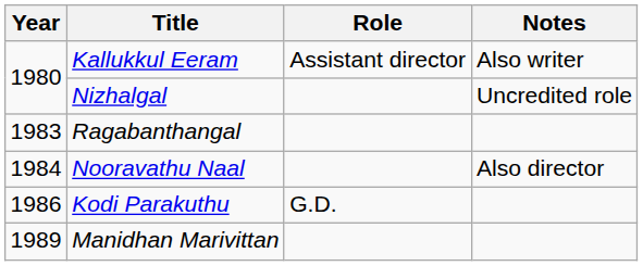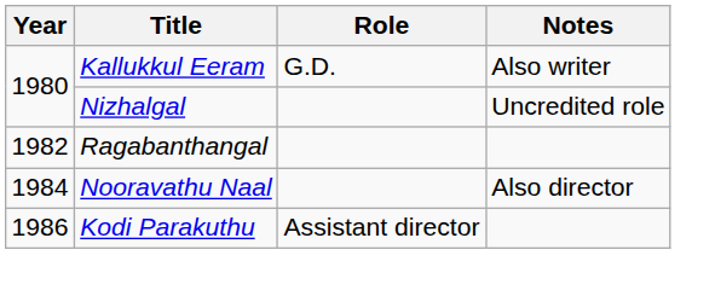Kallukkul Eeram | Role: Assistant director -> G.D.
Ragabanthangal | Year: 1983 -> 1982
Kodi Parakuthu | Role: G.D. -> Assistant director
- row: 1989 | Manidhan Marivittan
